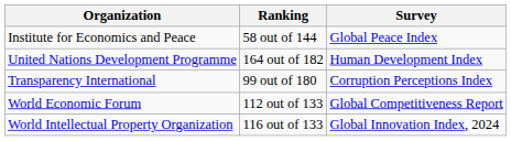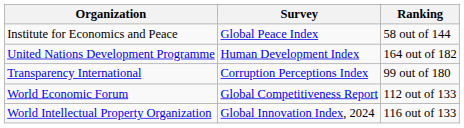columns swapped: Survey <-> Ranking
